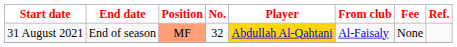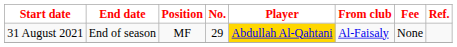31 August 2021 | Position: lightsalmon background -> no background
31 August 2021 | No.: 32 -> 29
